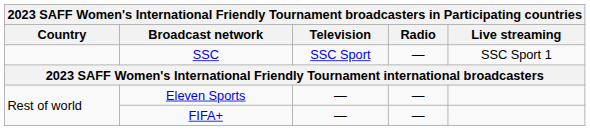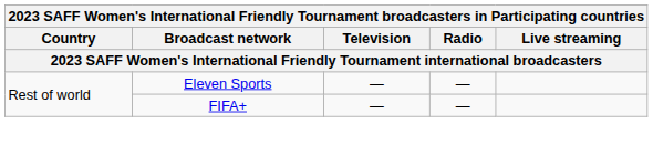- row: SSC | SSC Sport | — | SSC Sport 1
